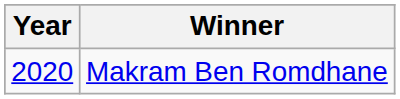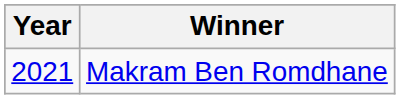Makram Ben Romdhane | Year: 2020 -> 2021
